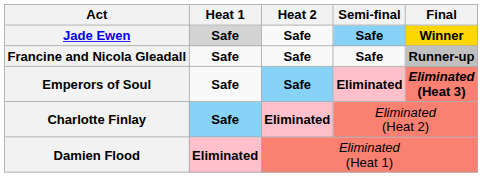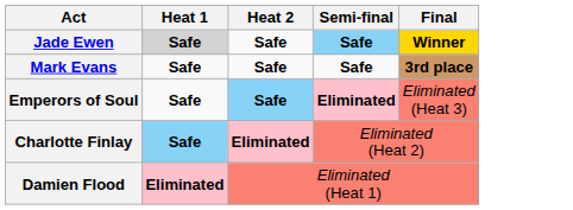- row: Francine and Nicola Gleadall | Safe | Safe | Safe | Runner-up
+ row: Mark Evans | Safe | Safe | Safe | 3rd place
Emperors of Soul | Final: bold -> normal
